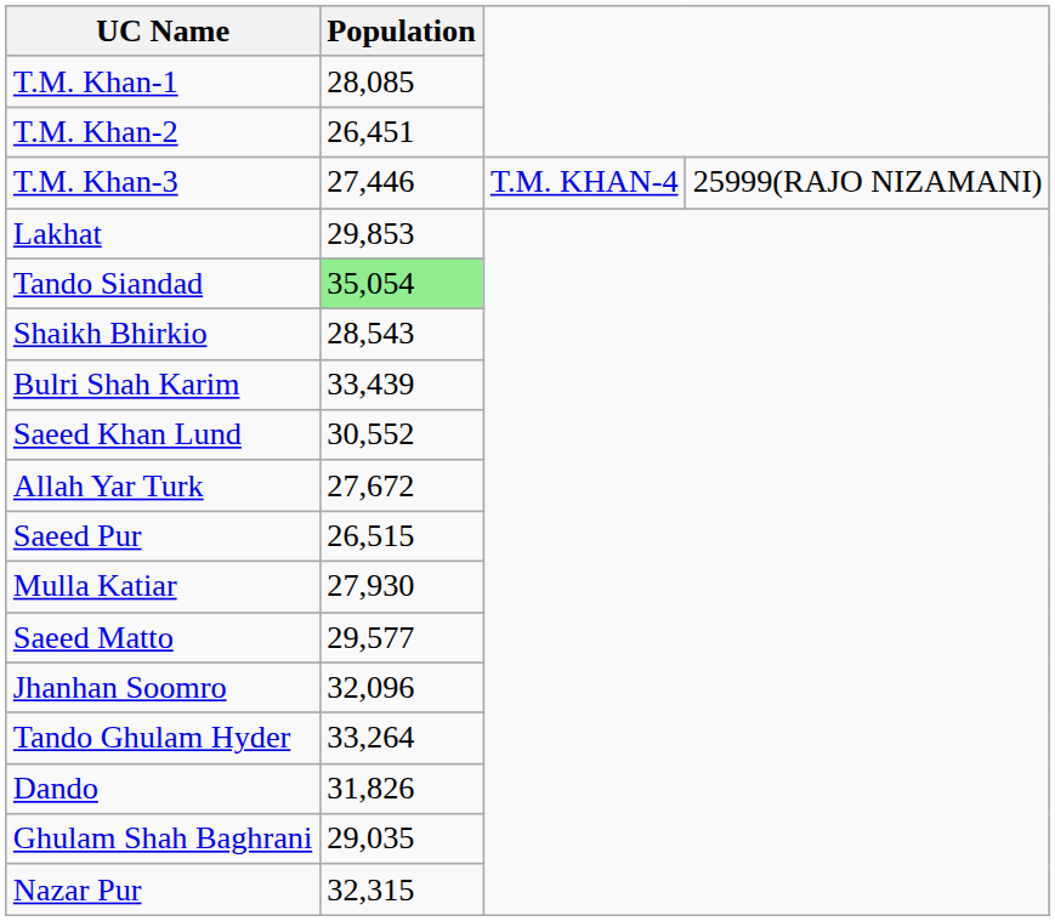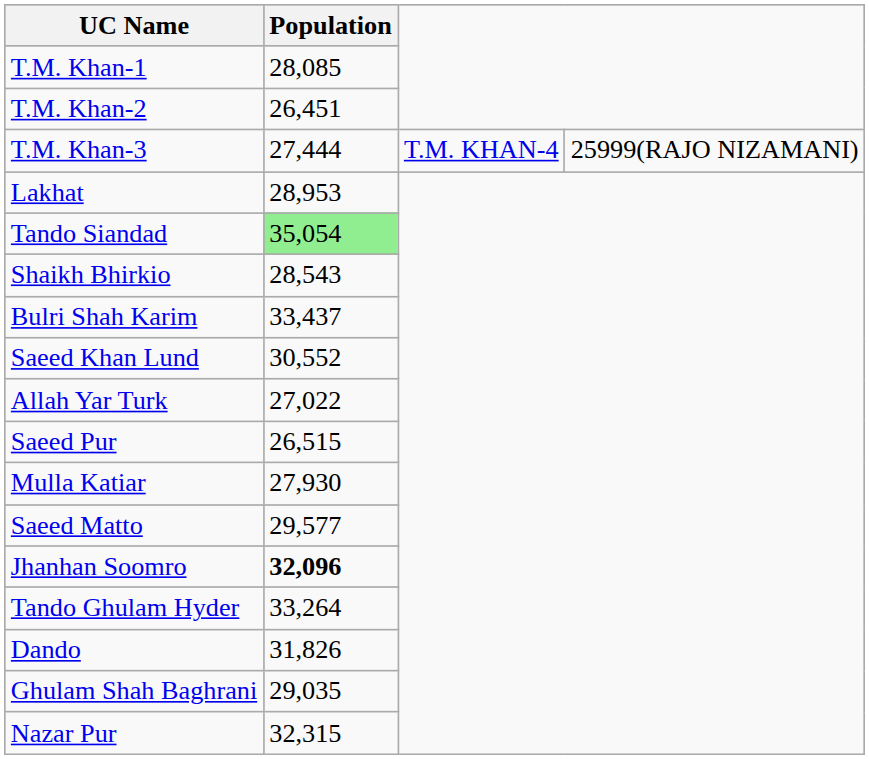T.M. Khan-3 | Population: 27,446 -> 27,444
Lakhat | Population: 29,853 -> 28,953
Bulri Shah Karim | Population: 33,439 -> 33,437
Allah Yar Turk | Population: 27,672 -> 27,022
Jhanhan Soomro | Population: normal -> bold
